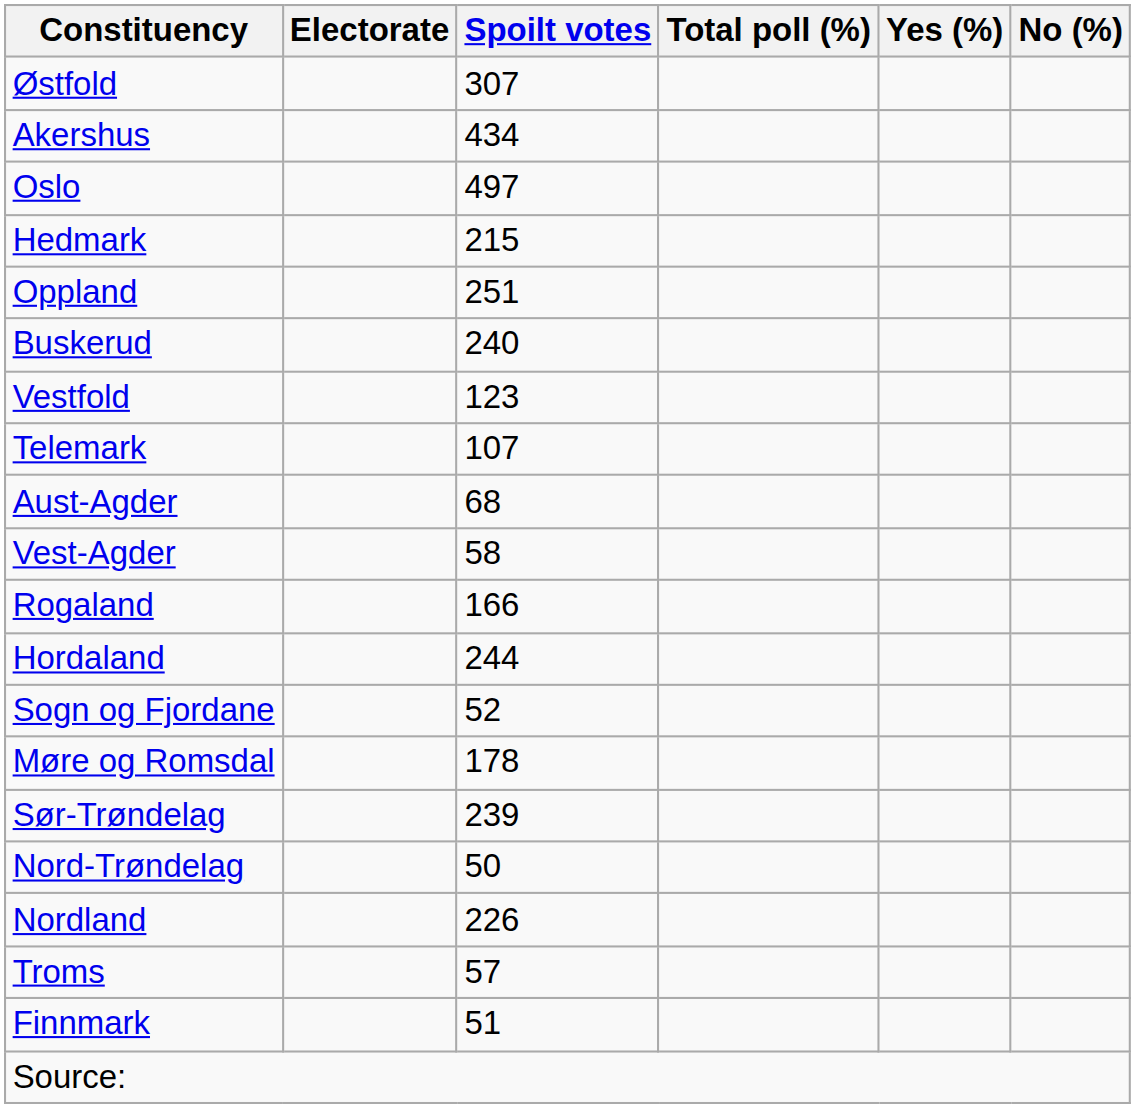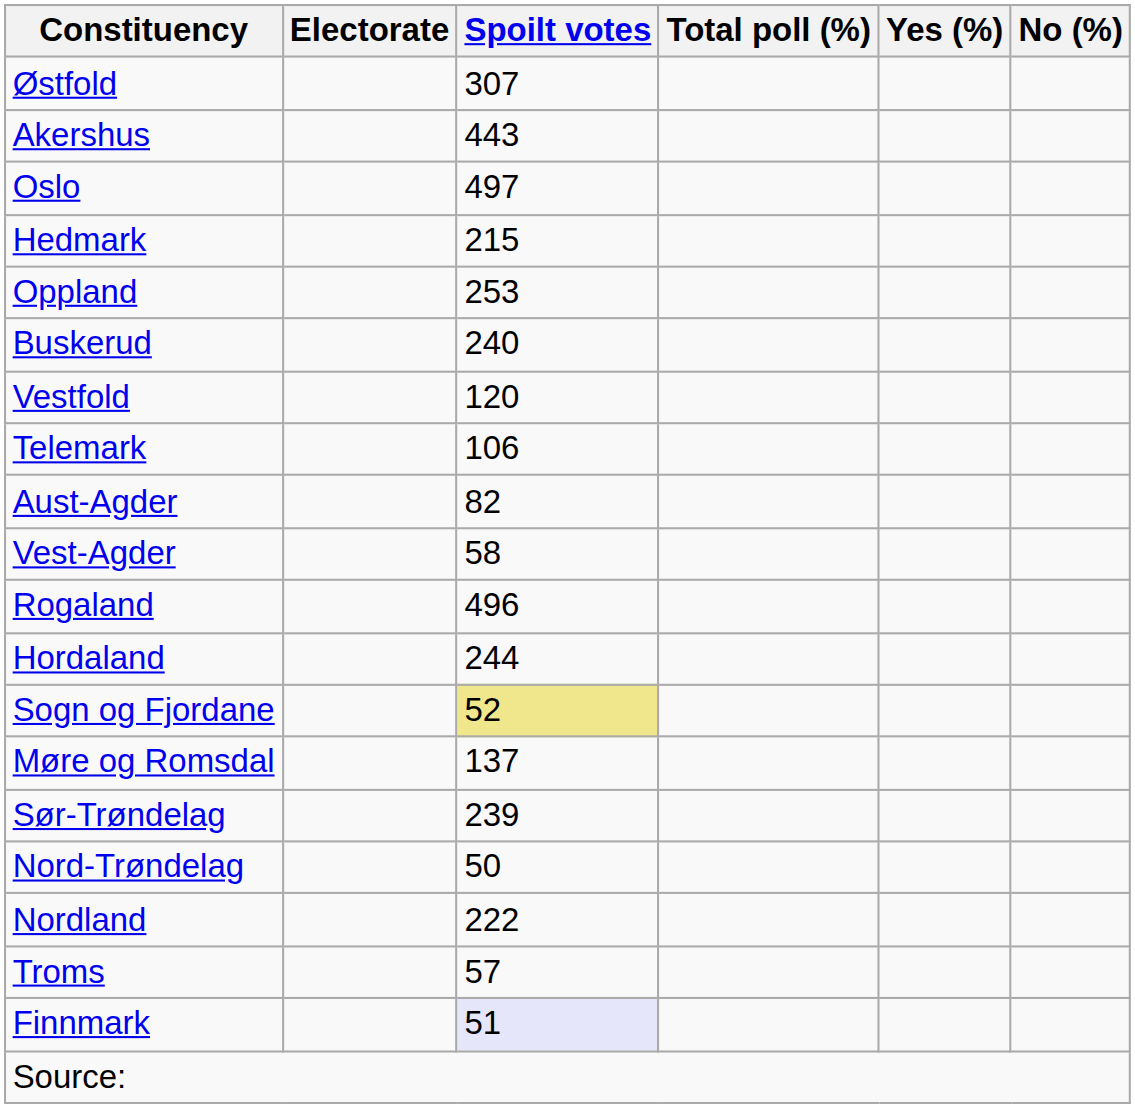Akershus | Spoilt votes: 434 -> 443
Oppland | Spoilt votes: 251 -> 253
Vestfold | Spoilt votes: 123 -> 120
Telemark | Spoilt votes: 107 -> 106
Aust-Agder | Spoilt votes: 68 -> 82
Rogaland | Spoilt votes: 166 -> 496
Sogn og Fjordane | Spoilt votes: no background -> khaki background
Møre og Romsdal | Spoilt votes: 178 -> 137
Nordland | Spoilt votes: 226 -> 222
Finnmark | Spoilt votes: no background -> lavender background
